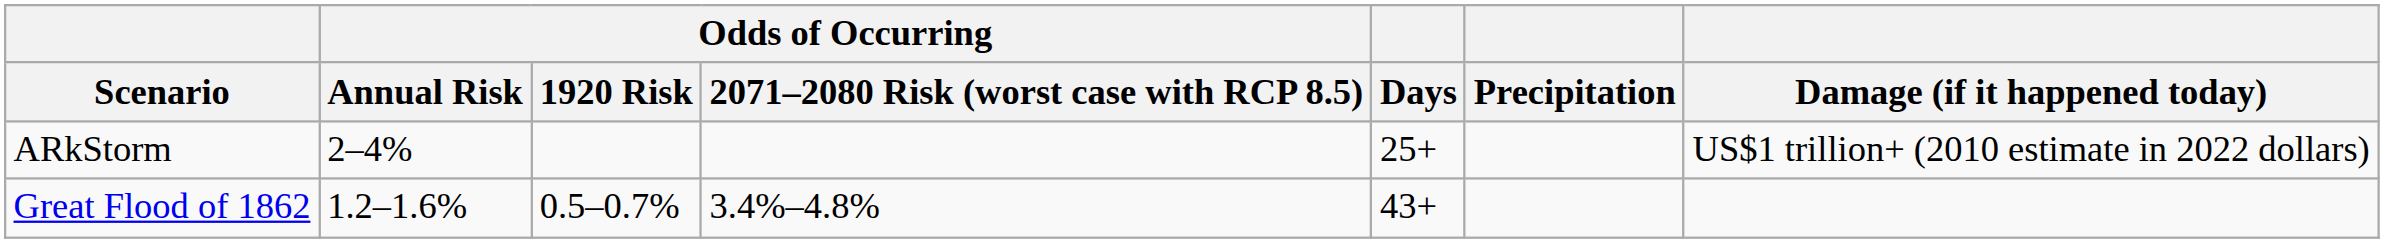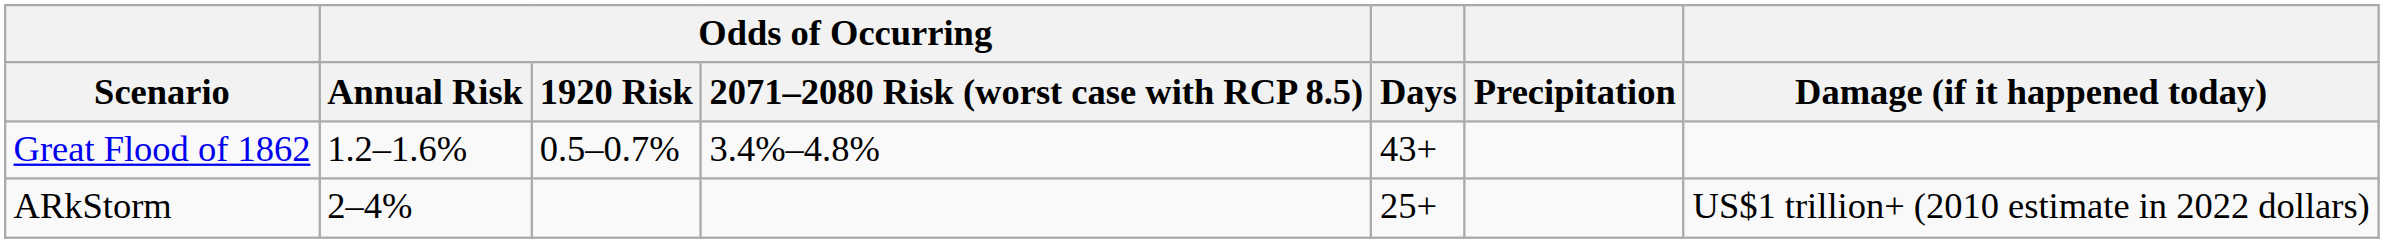rows swapped: Great Flood of 1862 <-> ARkStorm
